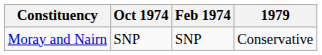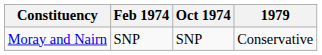columns swapped: Feb 1974 <-> Oct 1974
